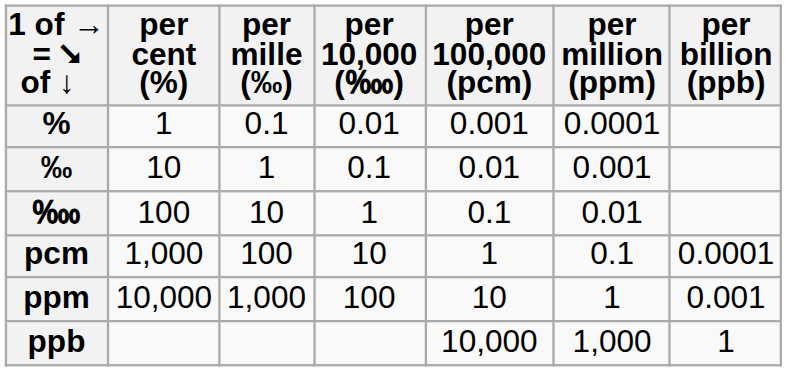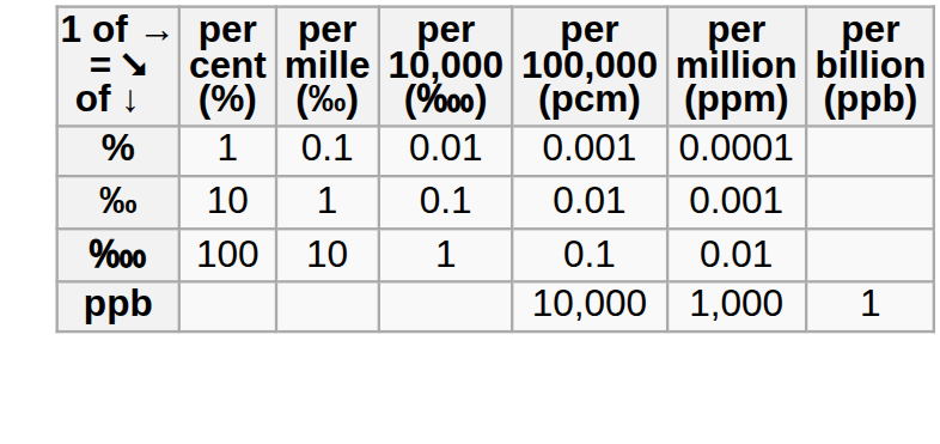- row: pcm | 1,000 | 100 | 10 | 1 | 0.1 | 0.0001
- row: ppm | 10,000 | 1,000 | 100 | 10 | 1 | 0.001
